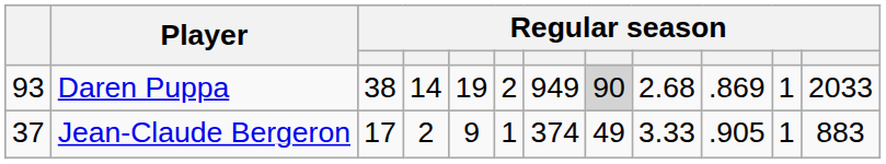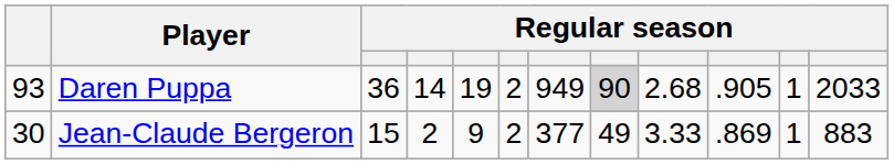Daren Puppa | column 3: 38 -> 36
Daren Puppa | column 10: .869 -> .905
Jean-Claude Bergeron | column 1: 37 -> 30
Jean-Claude Bergeron | column 3: 17 -> 15
Jean-Claude Bergeron | column 6: 1 -> 2
Jean-Claude Bergeron | column 7: 374 -> 377
Jean-Claude Bergeron | column 10: .905 -> .869
